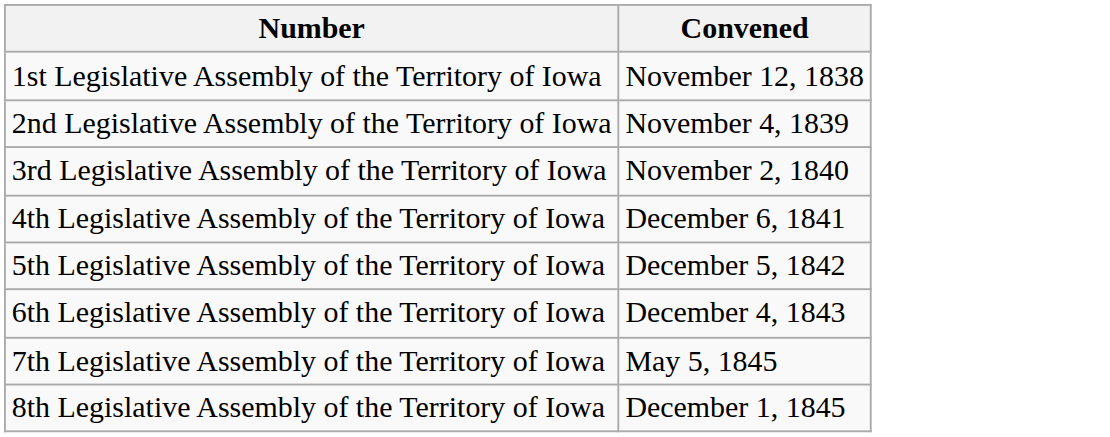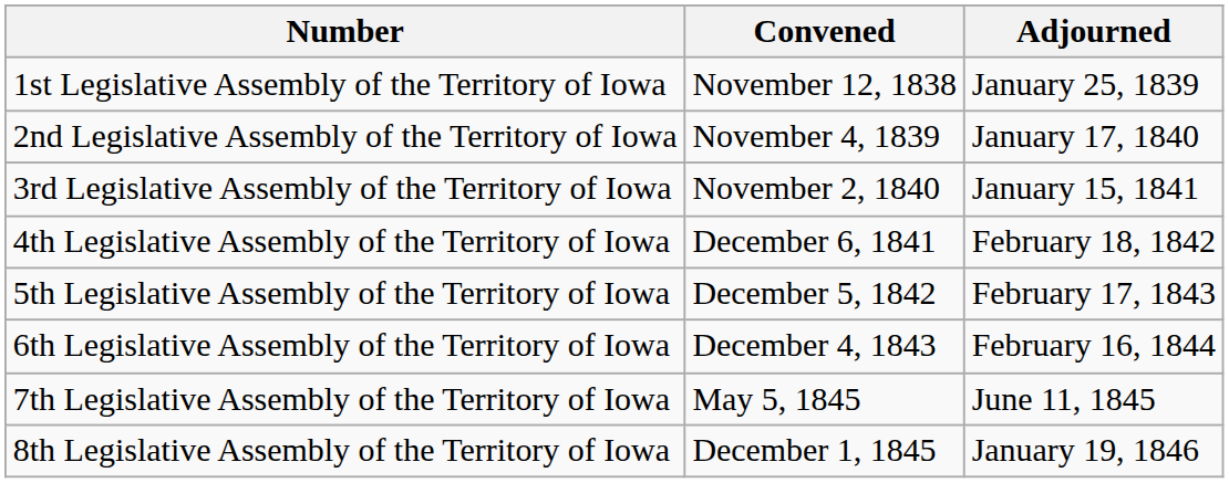+ column: Adjourned | January 25, 1839 | January 17, 1840 | January 15, 1841 | February 18, 1842 | February 17, 1843 | February 16, 1844 | June 11, 1845 | January 19, 1846
